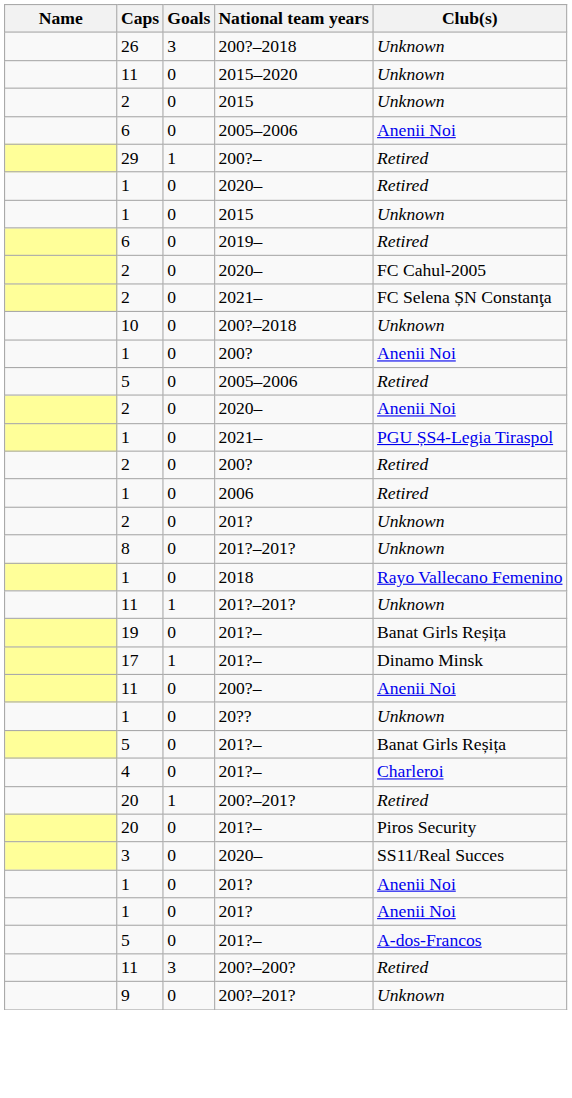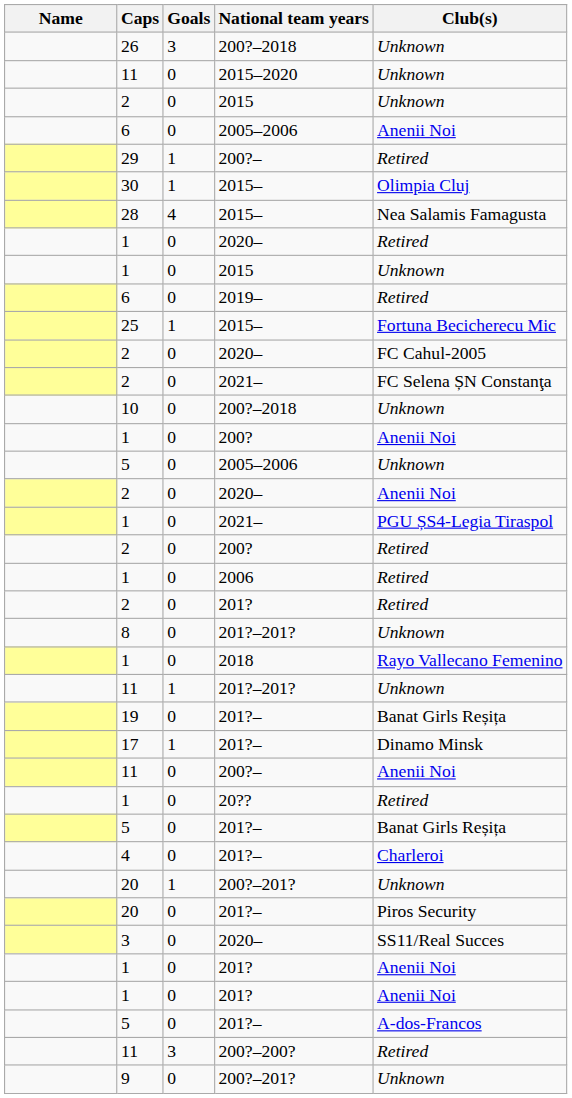+ row: 30 | 1 | 2015– | Olimpia Cluj
+ row: 28 | 4 | 2015– | Nea Salamis Famagusta
+ row: 25 | 1 | 2015– | Fortuna Becicherecu Mic
5 / 2005–2006 | Club(s): Retired -> Unknown
2 / 201? | Club(s): Unknown -> Retired
1 / 20?? | Club(s): Unknown -> Retired
20 / 200?–201? | Club(s): Retired -> Unknown
